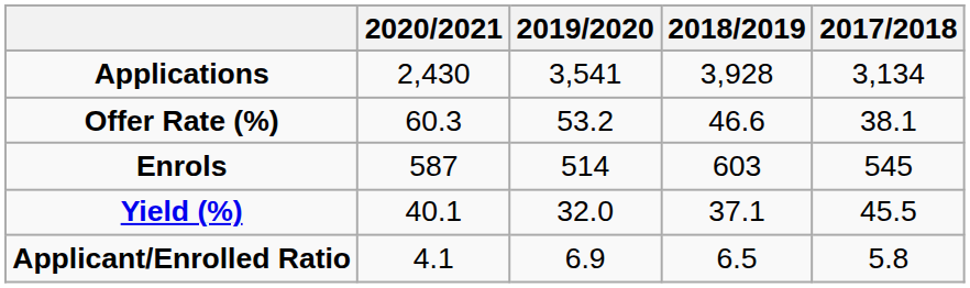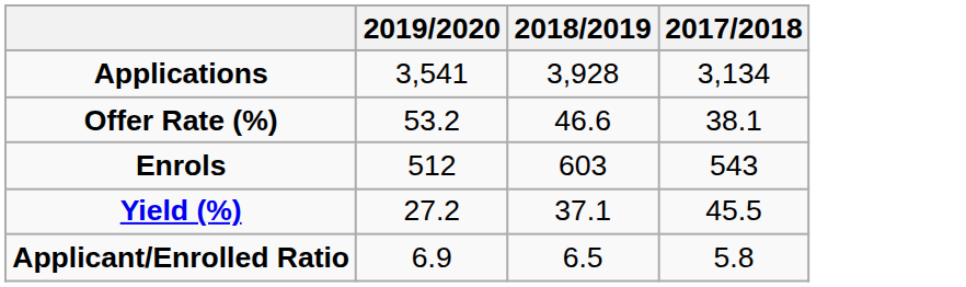- column: 2020/2021 | 2,430 | 60.3 | 587 | 40.1 | 4.1
Enrols | 2019/2020: 514 -> 512
Enrols | 2017/2018: 545 -> 543
Yield (%) | 2019/2020: 32.0 -> 27.2
